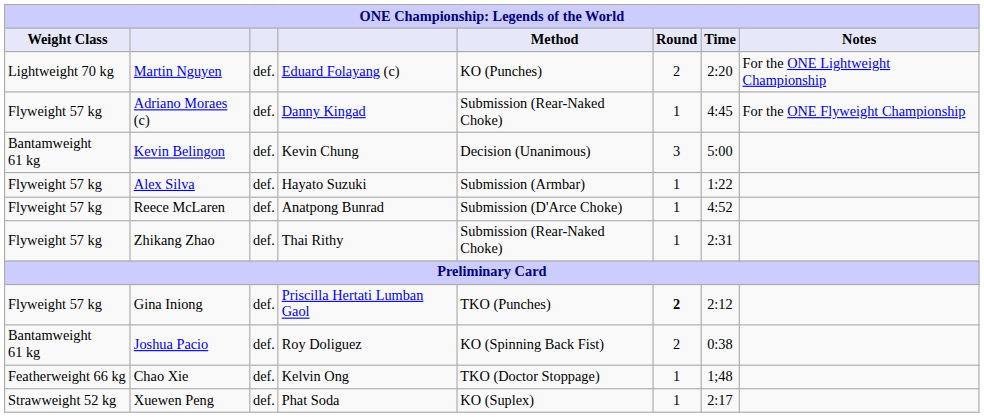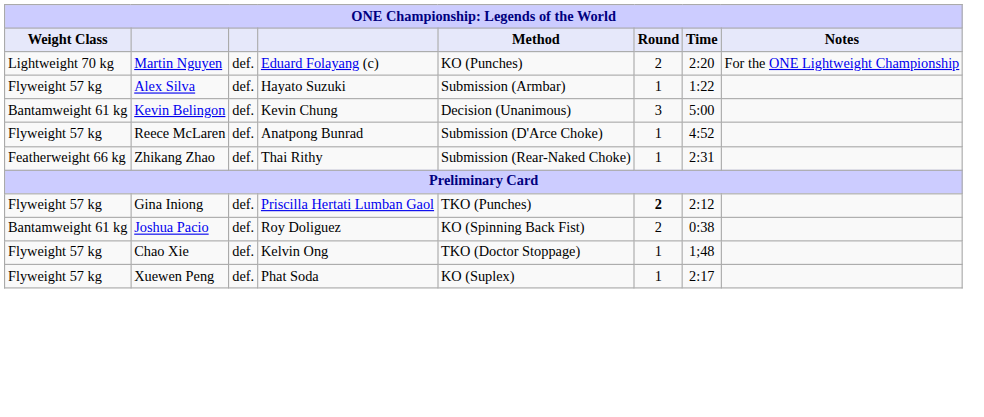- row: Flyweight 57 kg | Adriano Moraes (c) | def. | Danny Kingad | Submission (Rear-Naked Choke) | 1 | 4:45 | For the ONE Flyweight Championship
rows swapped: Kevin Belingon <-> Alex Silva
Zhikang Zhao | Weight Class: Flyweight 57 kg -> Featherweight 66 kg
Chao Xie | Weight Class: Featherweight 66 kg -> Flyweight 57 kg
Xuewen Peng | Weight Class: Strawweight 52 kg -> Flyweight 57 kg
